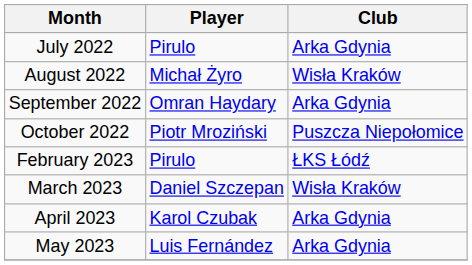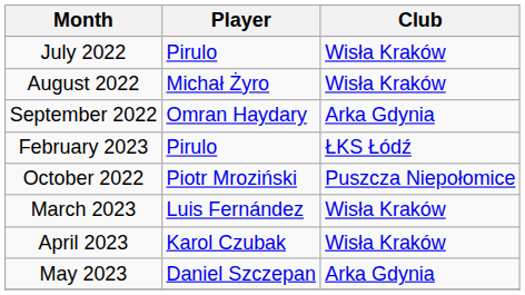July 2022 | Club: Arka Gdynia -> Wisła Kraków
rows swapped: October 2022 <-> February 2023
March 2023 | Player: Daniel Szczepan -> Luis Fernández
April 2023 | Club: Arka Gdynia -> Wisła Kraków
May 2023 | Player: Luis Fernández -> Daniel Szczepan
